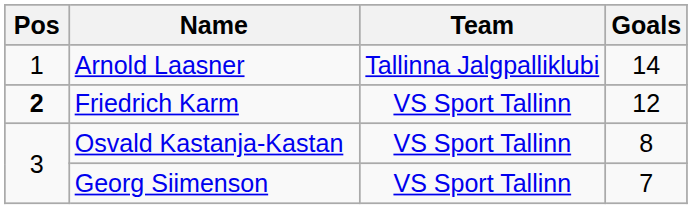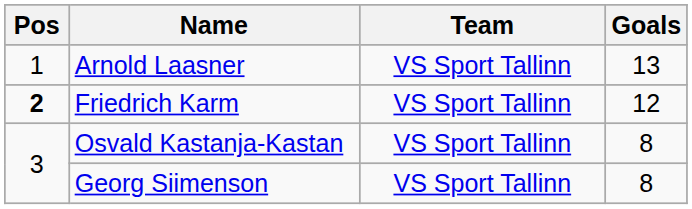Arnold Laasner | Team: Tallinna Jalgpalliklubi -> VS Sport Tallinn
Arnold Laasner | Goals: 14 -> 13
Georg Siimenson | Goals: 7 -> 8
